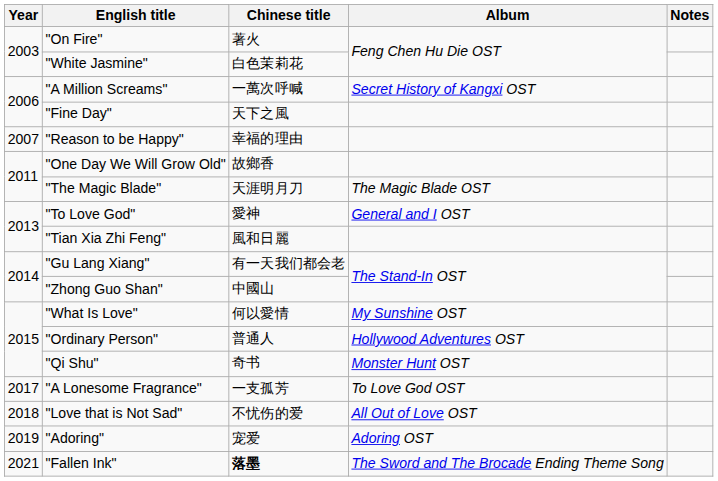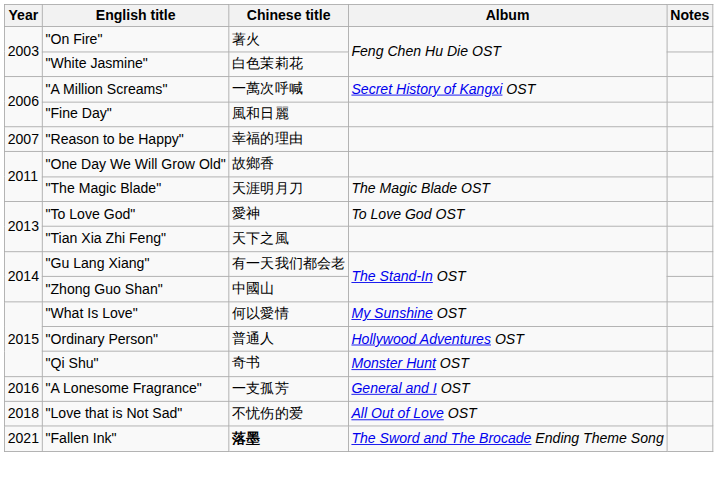"Fine Day" | Chinese title: 天下之風 -> 風和日麗
"To Love God" | Album: General and I OST -> To Love God OST
"Tian Xia Zhi Feng" | Chinese title: 風和日麗 -> 天下之風
"A Lonesome Fragrance" | Year: 2017 -> 2016
"A Lonesome Fragrance" | Album: To Love God OST -> General and I OST
- row: 2019 | "Adoring" | 宠爱 | Adoring OST
